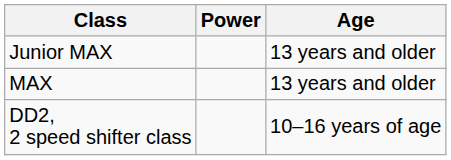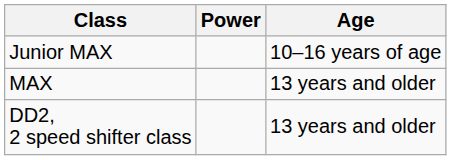Junior MAX | Age: 13 years and older -> 10–16 years of age
DD2, 2 speed shifter class | Age: 10–16 years of age -> 13 years and older
